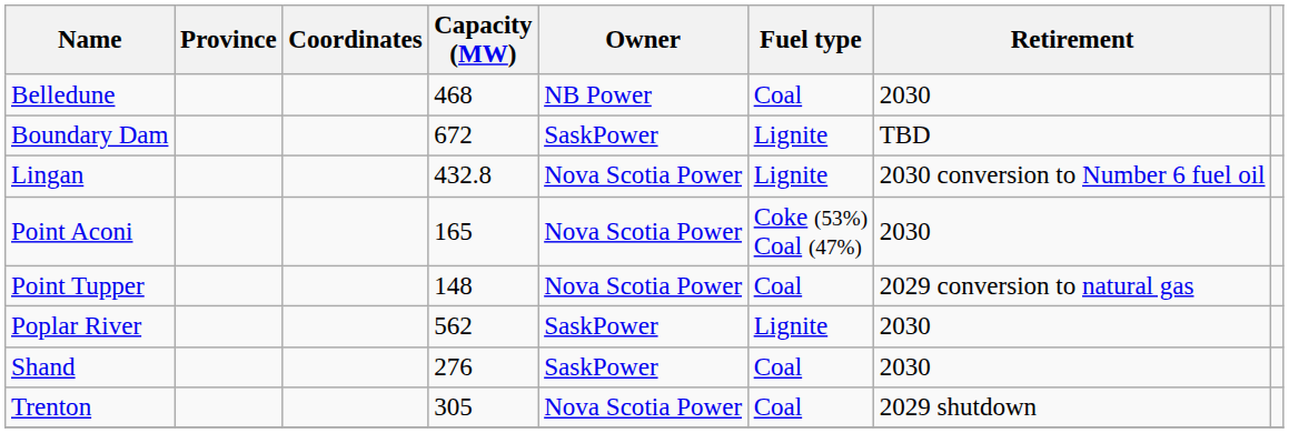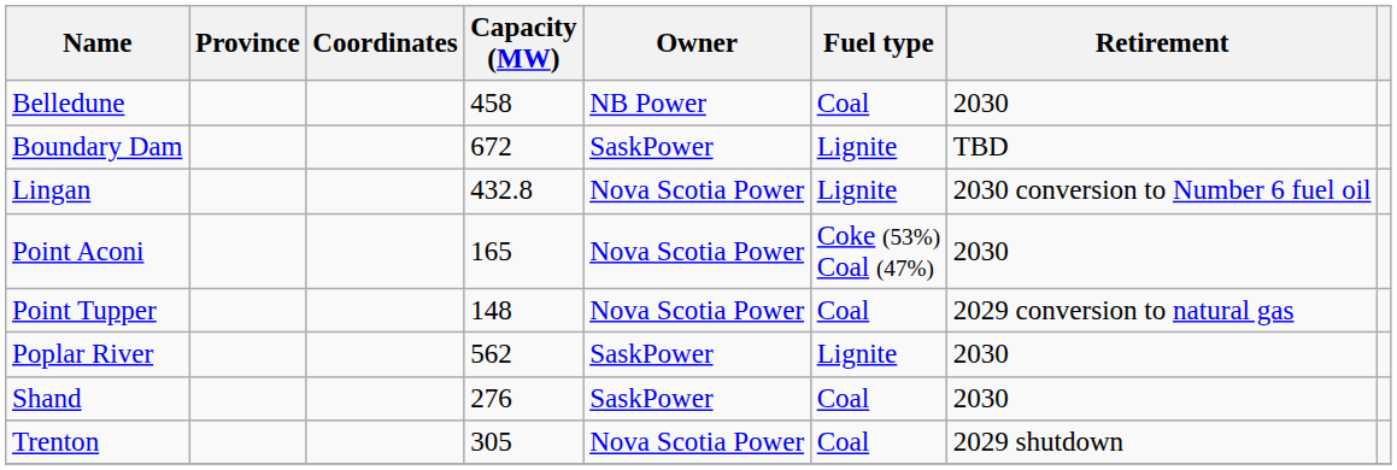Belledune | Capacity (MW): 468 -> 458
